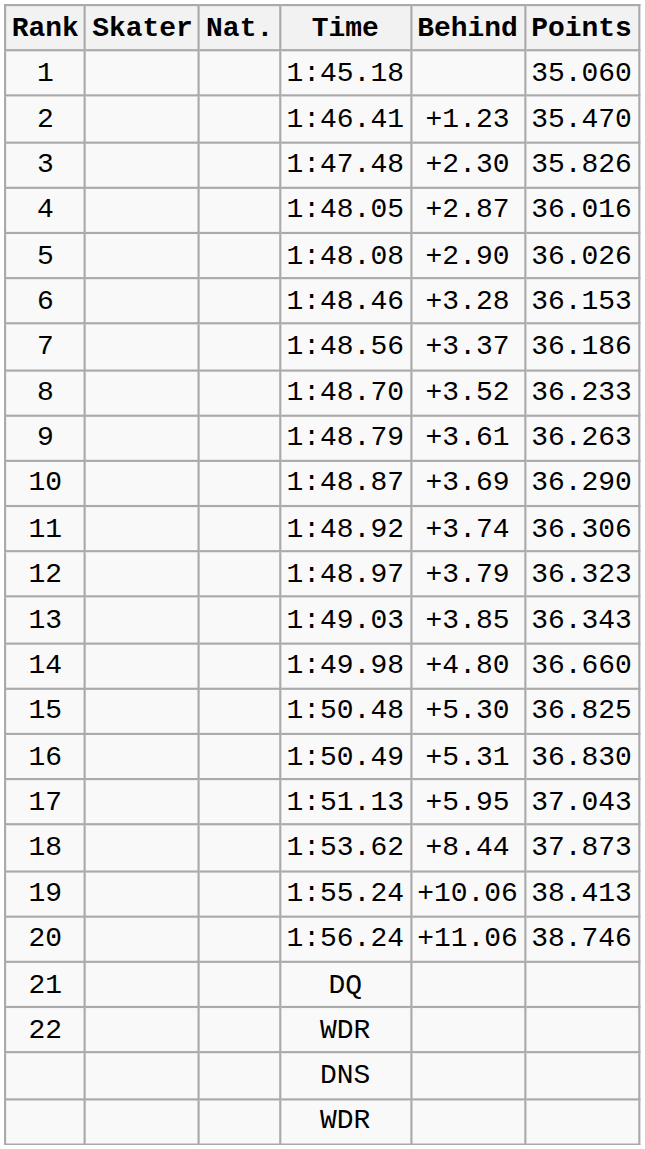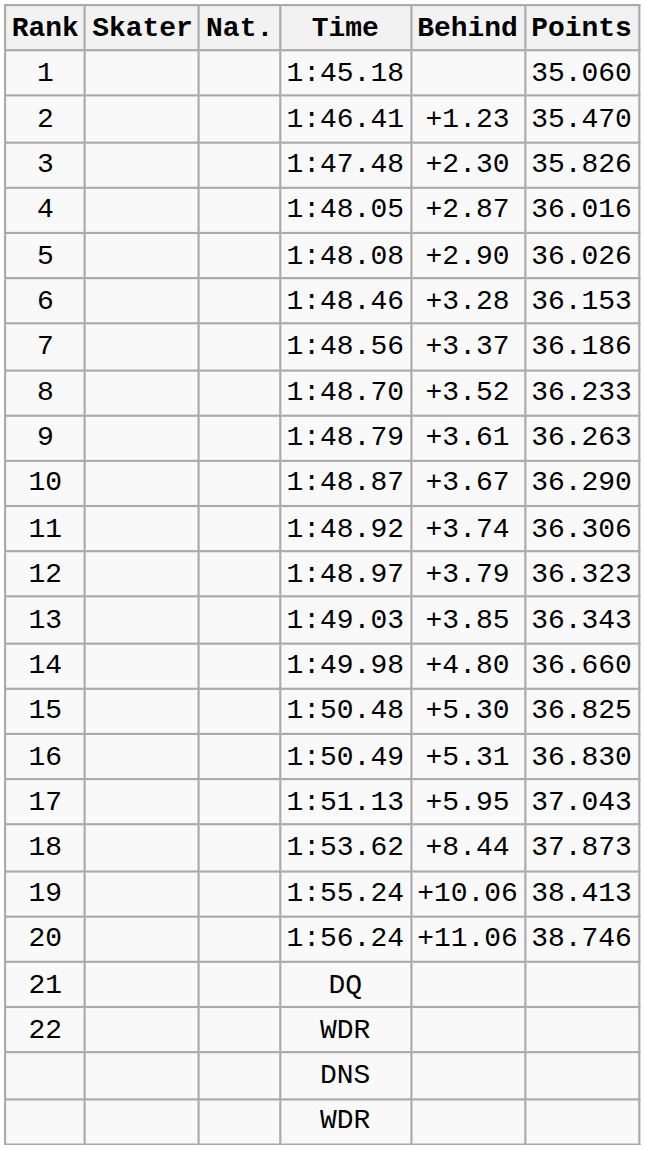10 | Behind: +3.69 -> +3.67
